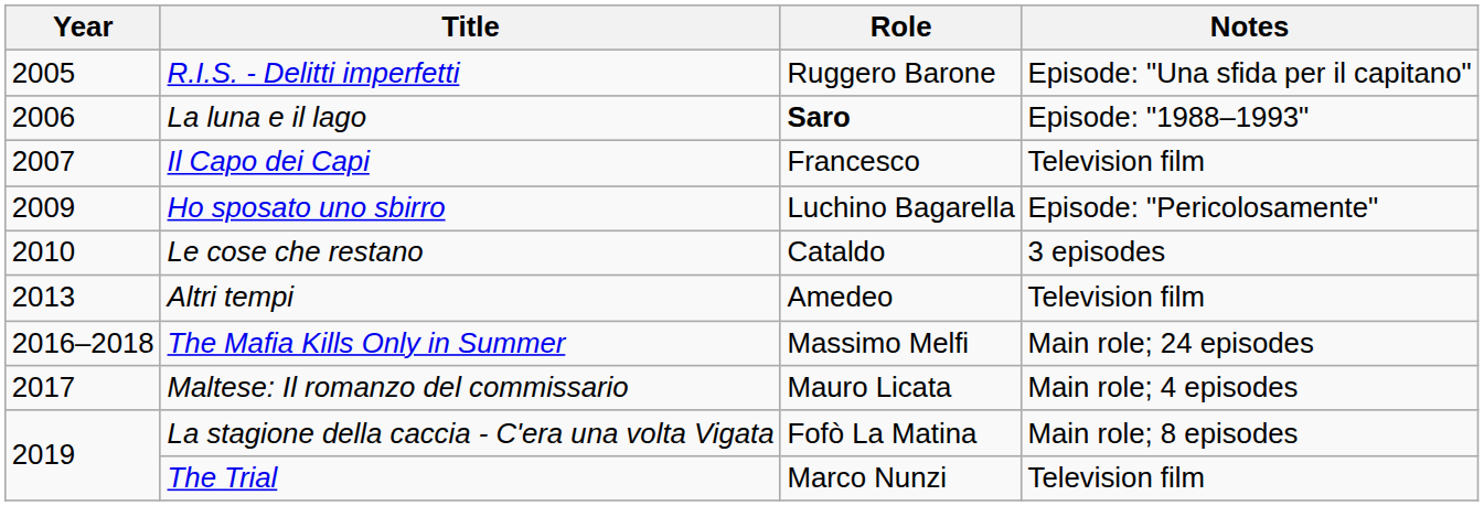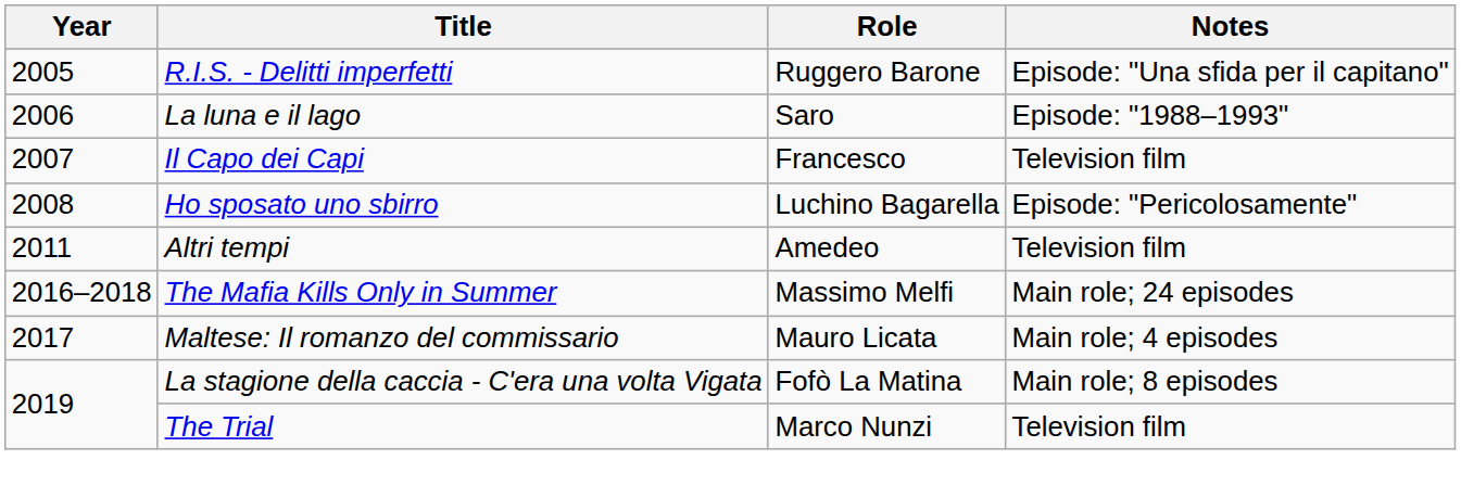La luna e il lago | Role: bold -> normal
Ho sposato uno sbirro | Year: 2009 -> 2008
- row: 2010 | Le cose che restano | Cataldo | 3 episodes
Altri tempi | Year: 2013 -> 2011
